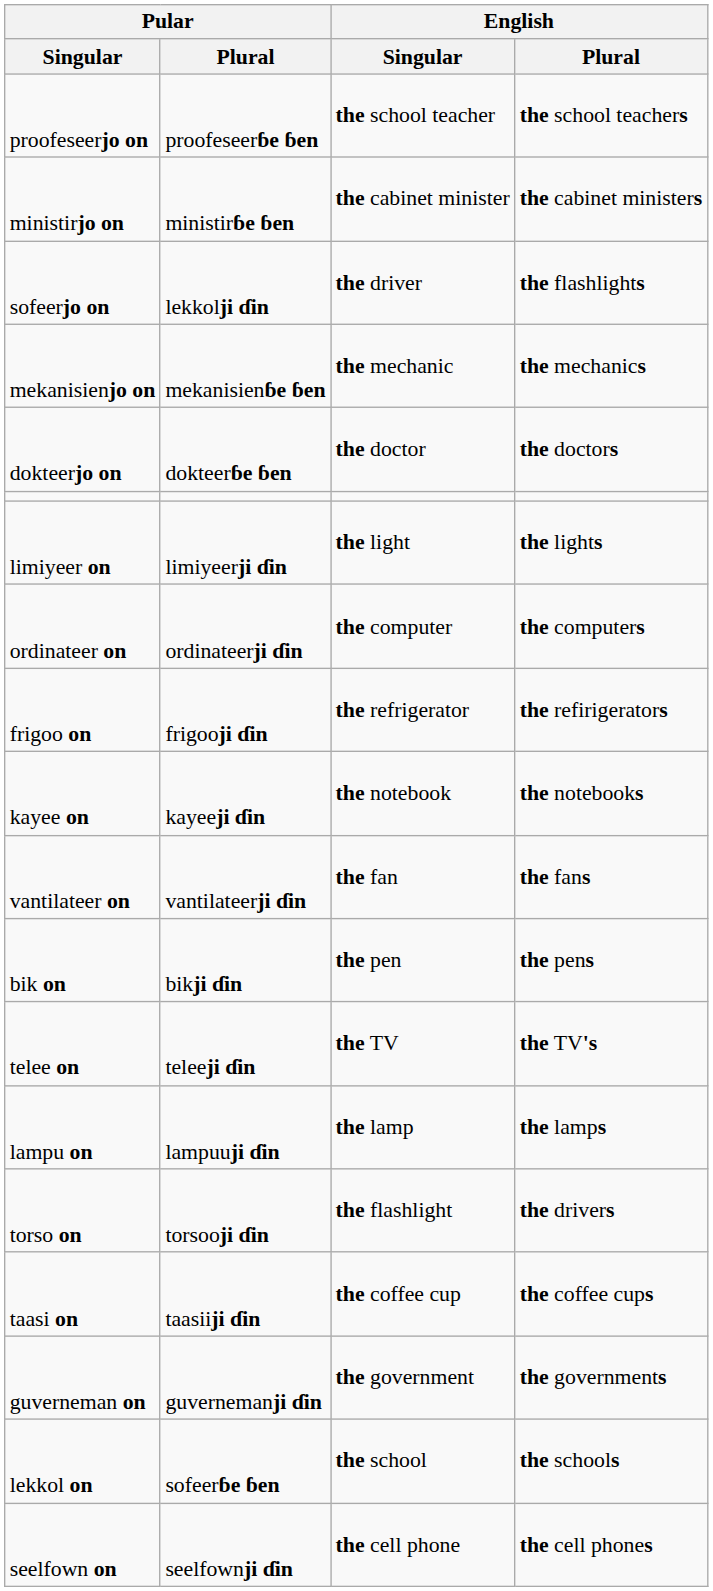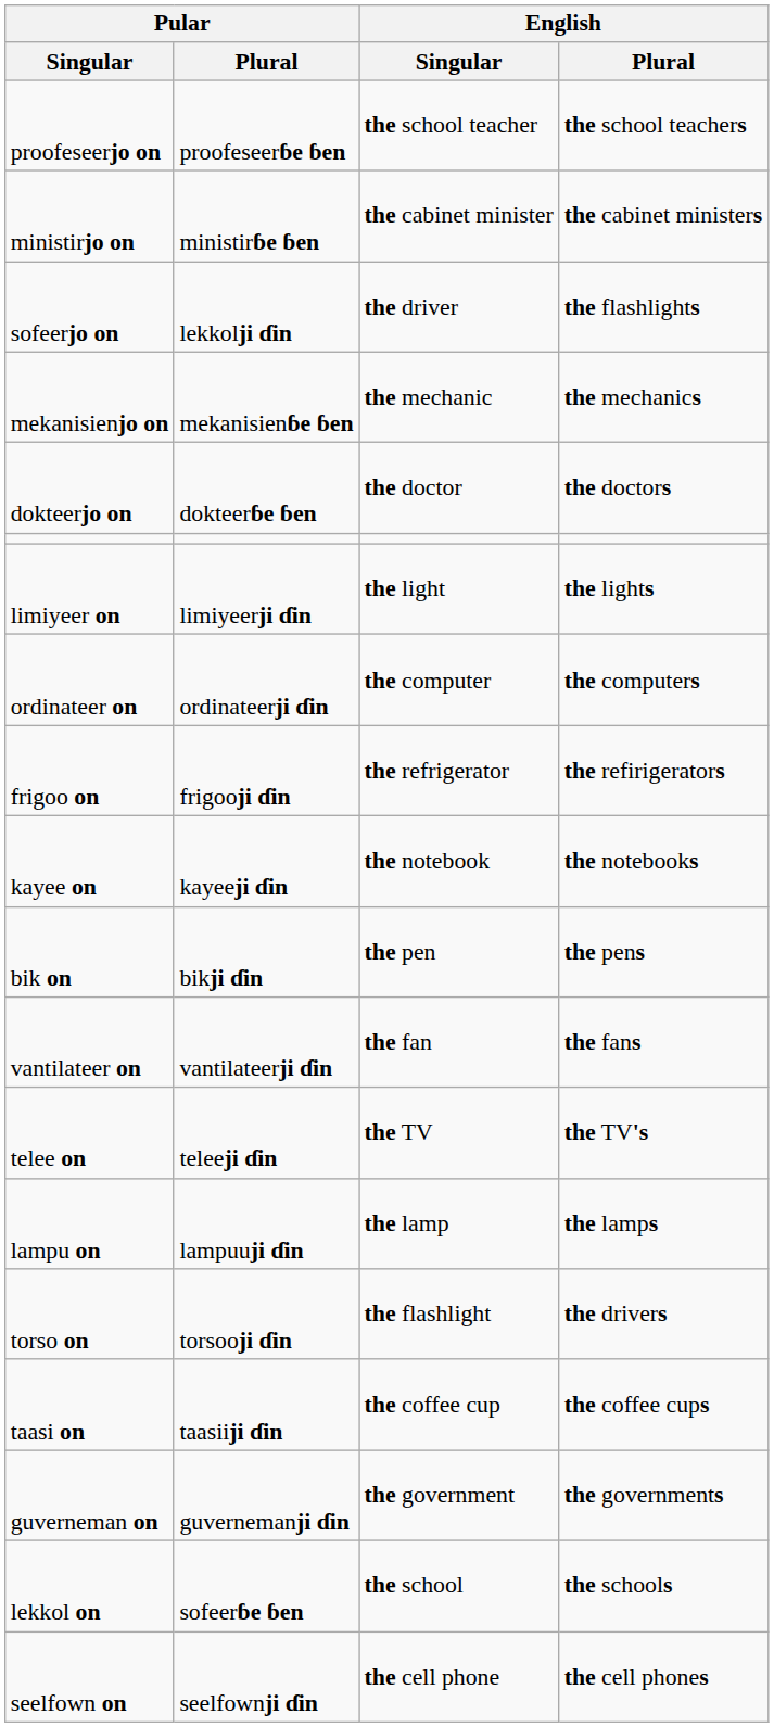rows swapped: bik on <-> vantilateer on
